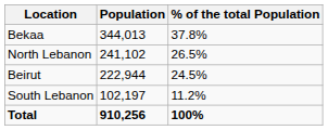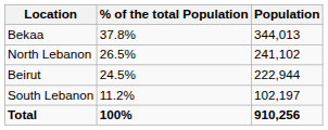columns swapped: Population <-> % of the total Population
